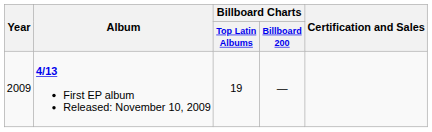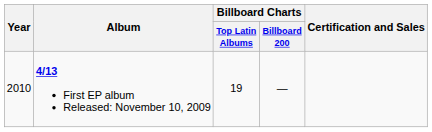4/13 First EP album Released: November 10, 2009 | Year: 2009 -> 2010
